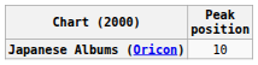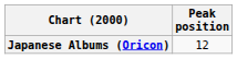Japanese Albums (Oricon) | Peak position: 10 -> 12
